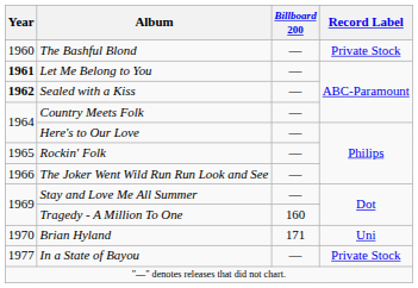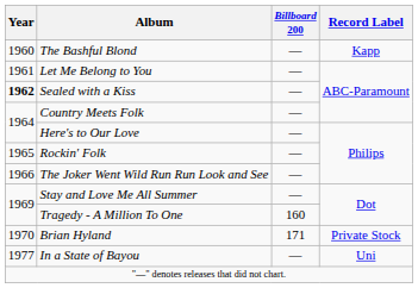The Bashful Blond | Record Label: Private Stock -> Kapp
Let Me Belong to You | Year: bold -> normal
Brian Hyland | Record Label: Uni -> Private Stock
In a State of Bayou | Record Label: Private Stock -> Uni
